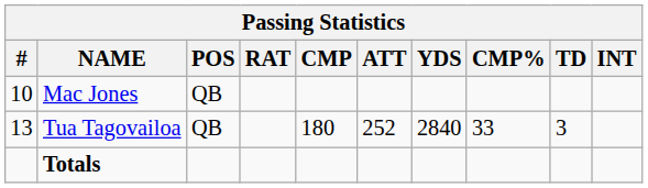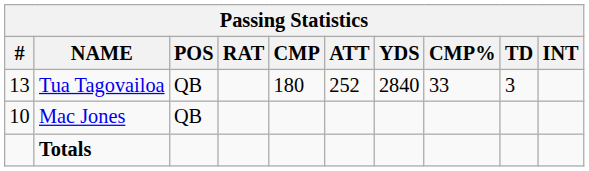rows swapped: Tua Tagovailoa <-> Mac Jones
